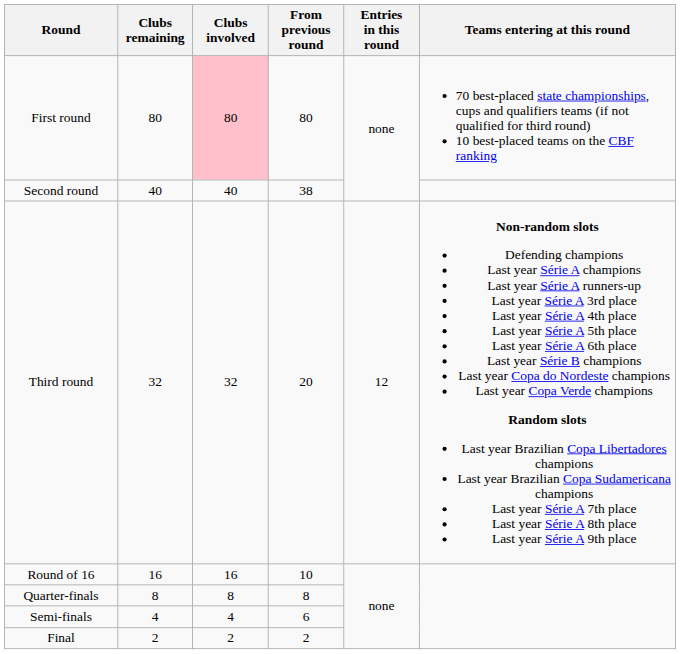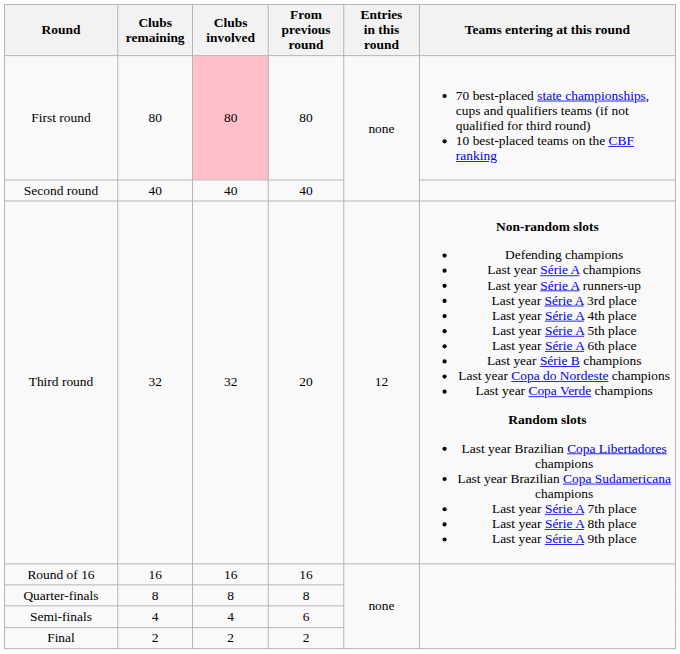Second round | From previous round: 38 -> 40
Round of 16 | From previous round: 10 -> 16
